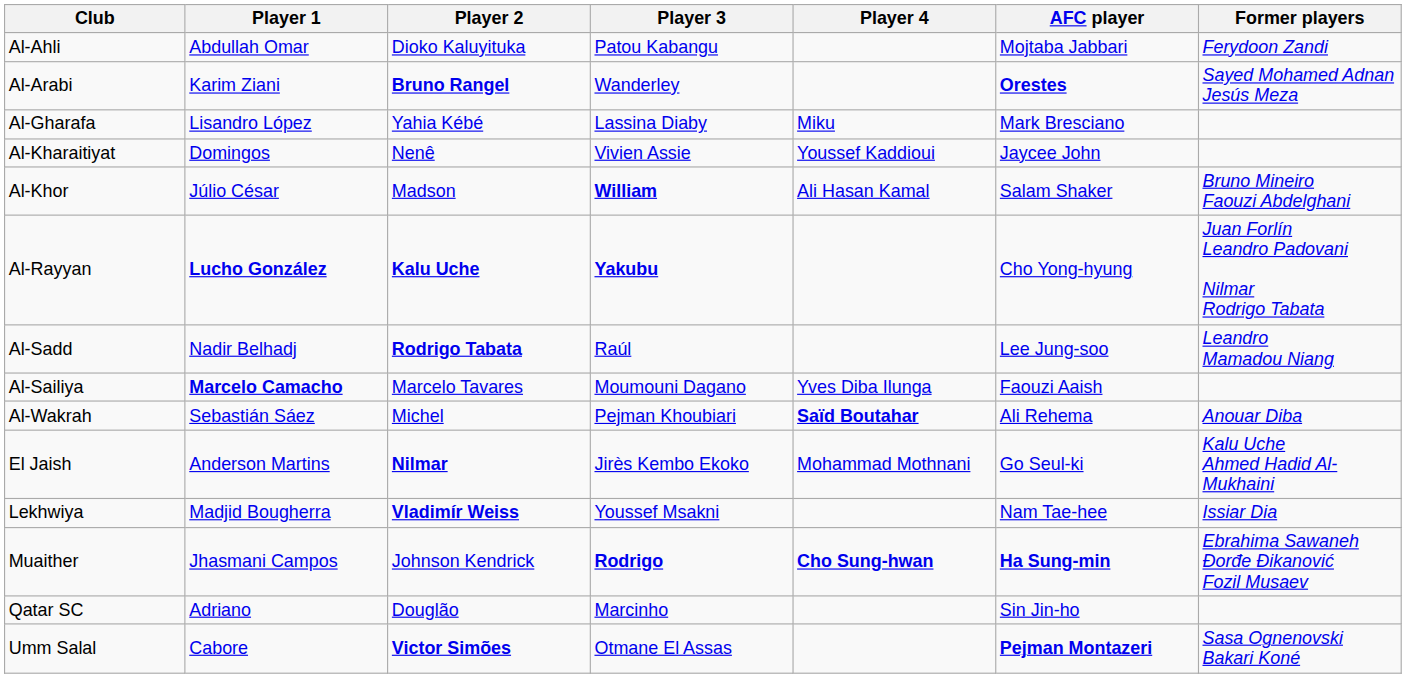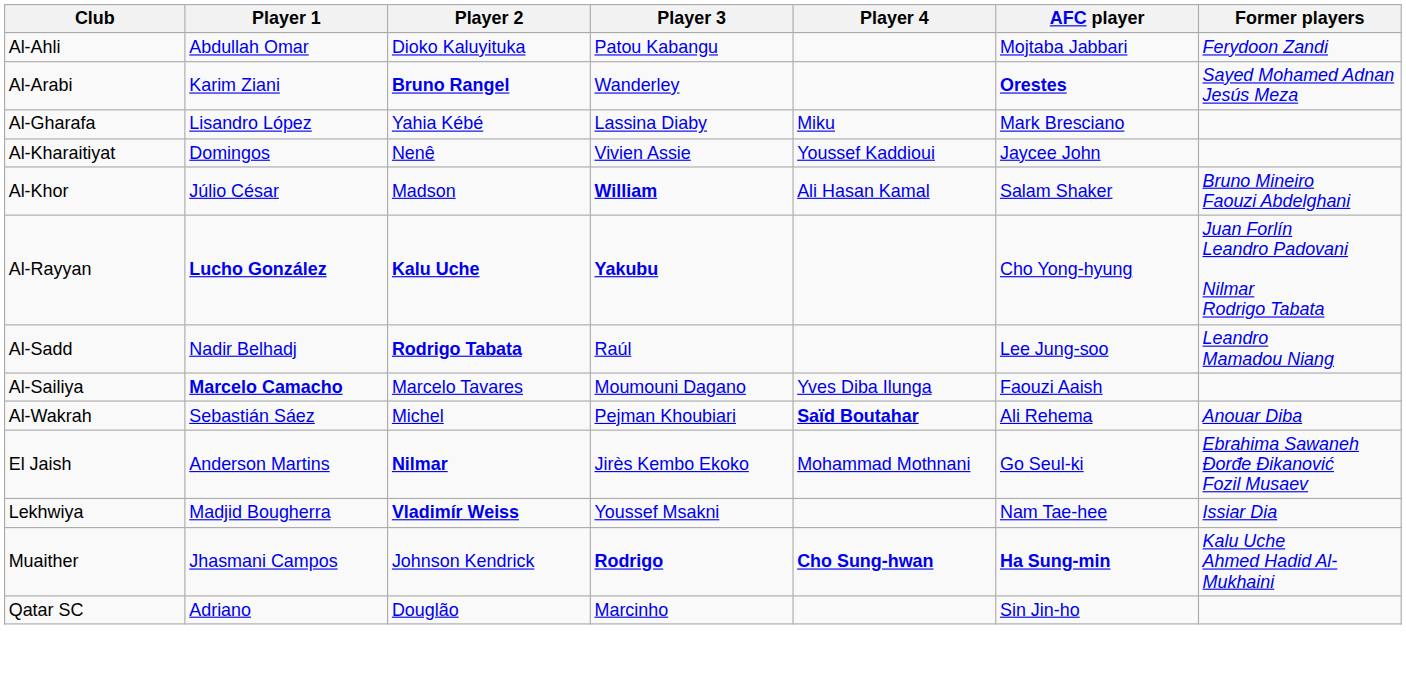El Jaish | Former players: Kalu Uche Ahmed Hadid Al-Mukhaini -> Ebrahima Sawaneh Đorđe Đikanović Fozil Musaev
Muaither | Former players: Ebrahima Sawaneh Đorđe Đikanović Fozil Musaev -> Kalu Uche Ahmed Hadid Al-Mukhaini
- row: Umm Salal | Cabore | Victor Simões | Otmane El Assas | Pejman Montazeri | Sasa Ognenovski Bakari Koné
